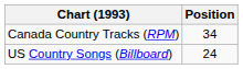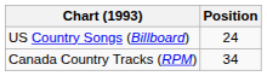rows swapped: Canada Country Tracks (RPM) <-> US Country Songs (Billboard)
